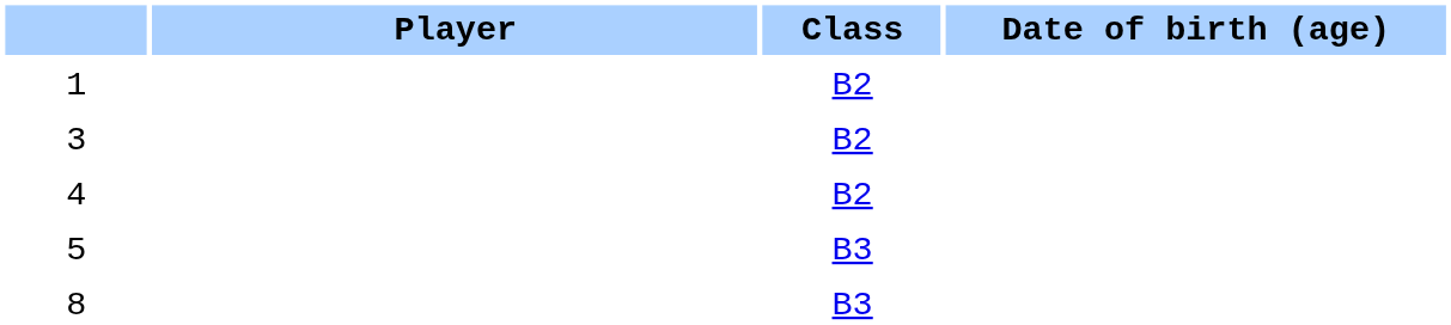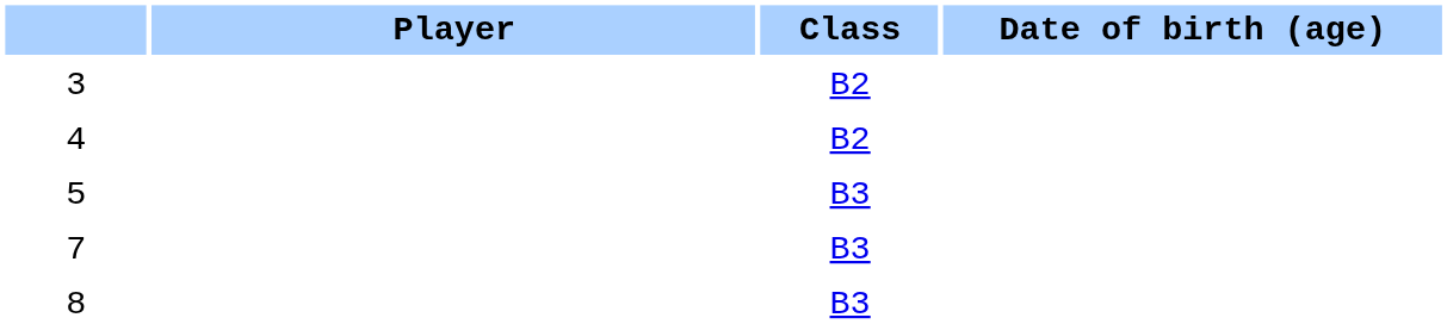- row: 1 | B2
+ row: 7 | B3
